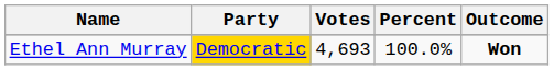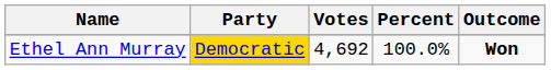Ethel Ann Murray | Votes: 4,693 -> 4,692
